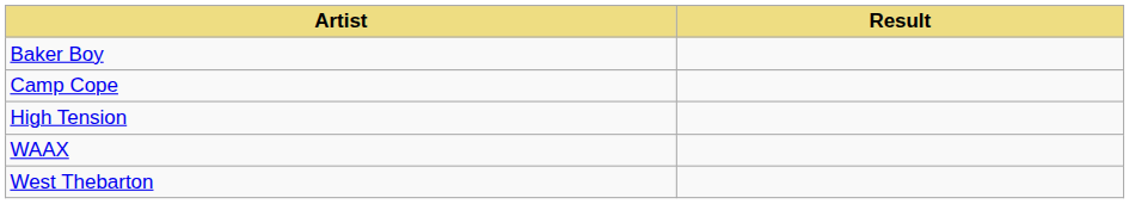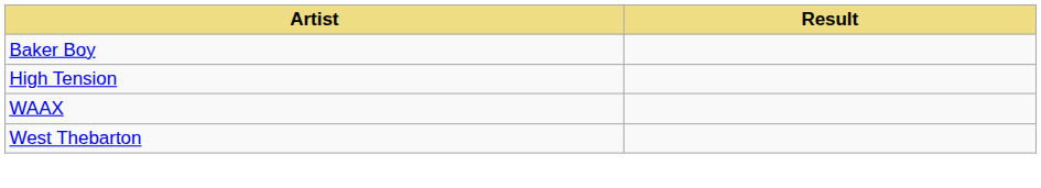- row: Camp Cope
